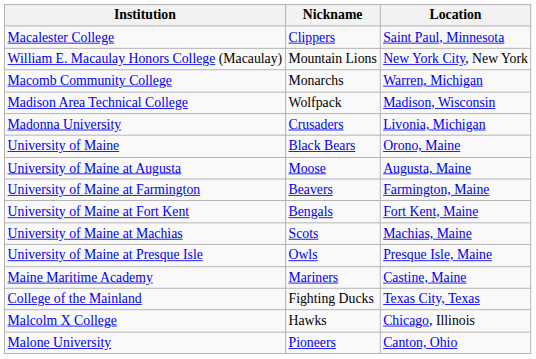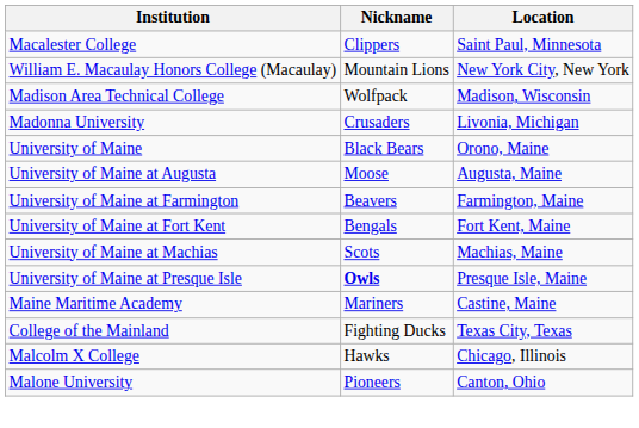- row: Macomb Community College | Monarchs | Warren, Michigan
University of Maine at Presque Isle | Nickname: normal -> bold
